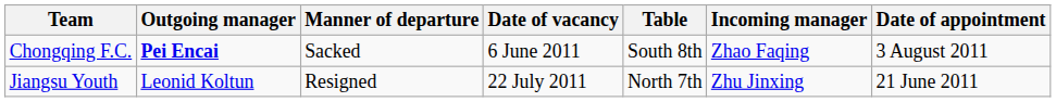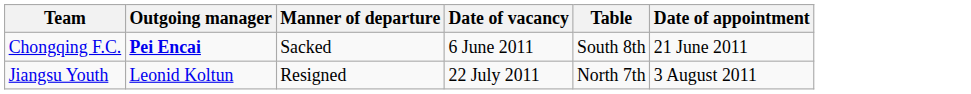- column: Incoming manager | Zhao Faqing | Zhu Jinxing
Chongqing F.C. | Date of appointment: 3 August 2011 -> 21 June 2011
Jiangsu Youth | Date of appointment: 21 June 2011 -> 3 August 2011
